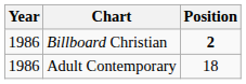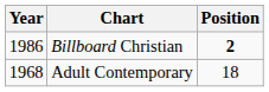Adult Contemporary | Year: 1986 -> 1968
